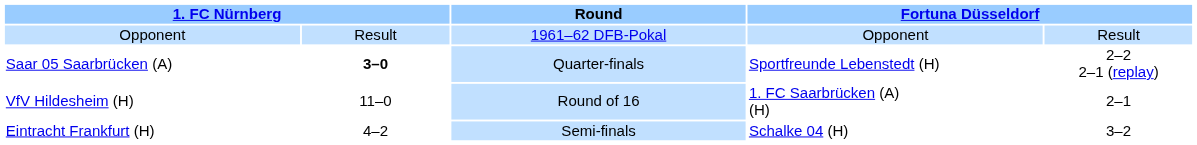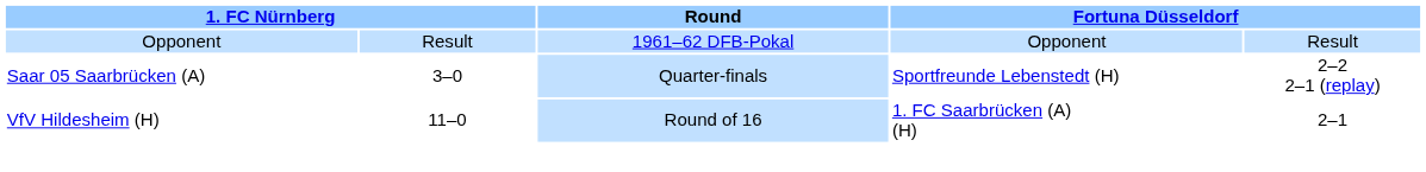Saar 05 Saarbrücken (A) | column 2: bold -> normal
- row: Eintracht Frankfurt (H) | 4–2 | Semi-finals | Schalke 04 (H) | 3–2
